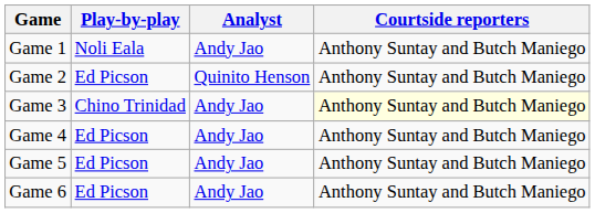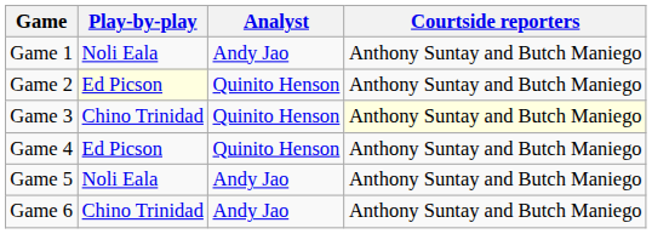Game 2 | Play-by-play: no background -> lightyellow background
Game 3 | Analyst: Andy Jao -> Quinito Henson
Game 4 | Analyst: Andy Jao -> Quinito Henson
Game 5 | Play-by-play: Ed Picson -> Noli Eala
Game 6 | Play-by-play: Ed Picson -> Chino Trinidad
